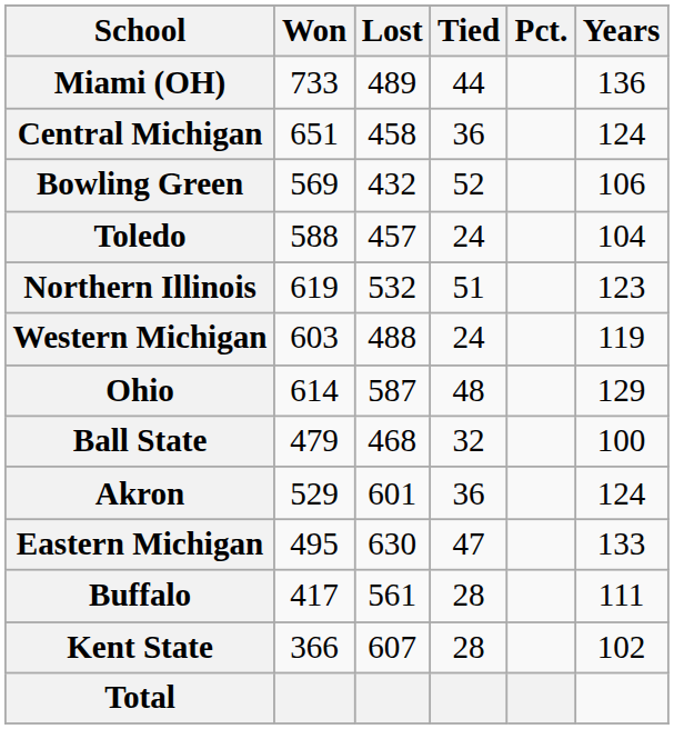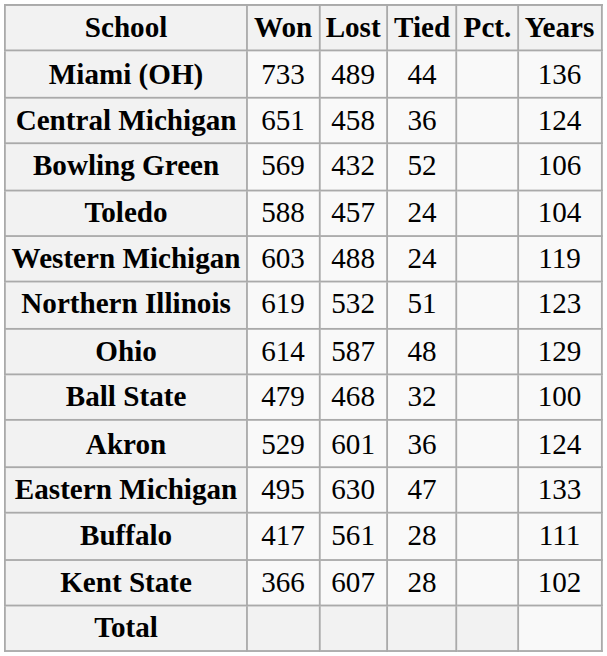rows swapped: Western Michigan <-> Northern Illinois
